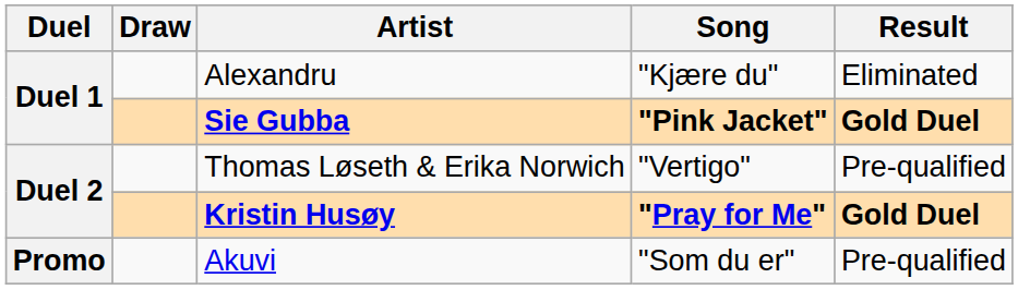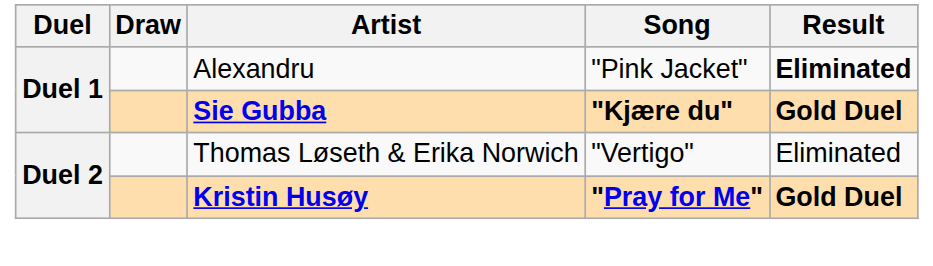Alexandru | Song: "Kjære du" -> "Pink Jacket"
Alexandru | Result: normal -> bold
Sie Gubba | Song: "Pink Jacket" -> "Kjære du"
Thomas Løseth & Erika Norwich | Result: Pre-qualified -> Eliminated
- row: Promo | Akuvi | "Som du er" | Pre-qualified
